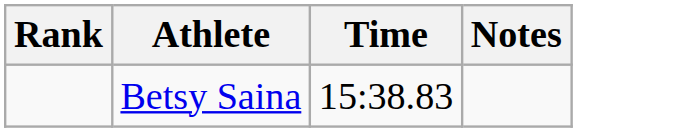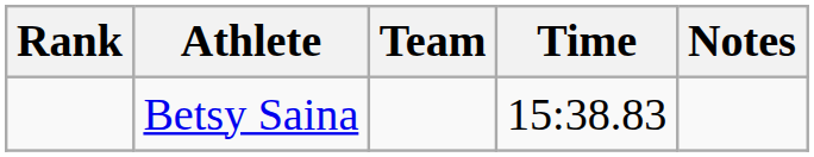+ column: Team
